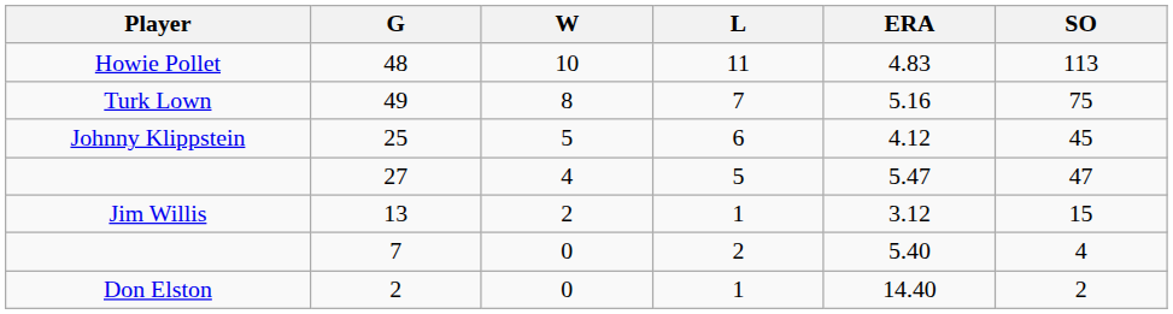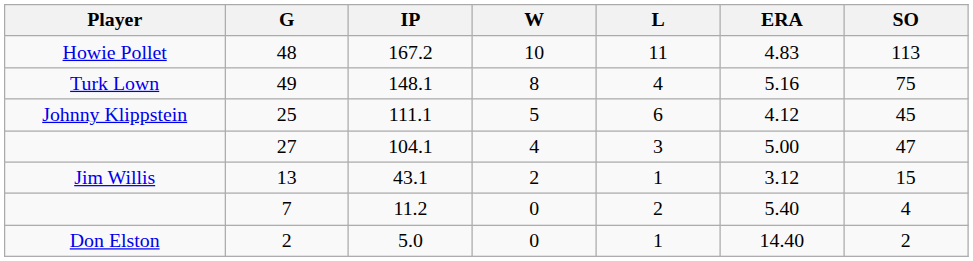+ column: IP | 167.2 | 148.1 | 111.1 | 104.1 | 43.1 | 11.2 | 5.0
49 | L: 7 -> 4
27 | L: 5 -> 3
27 | ERA: 5.47 -> 5.00
